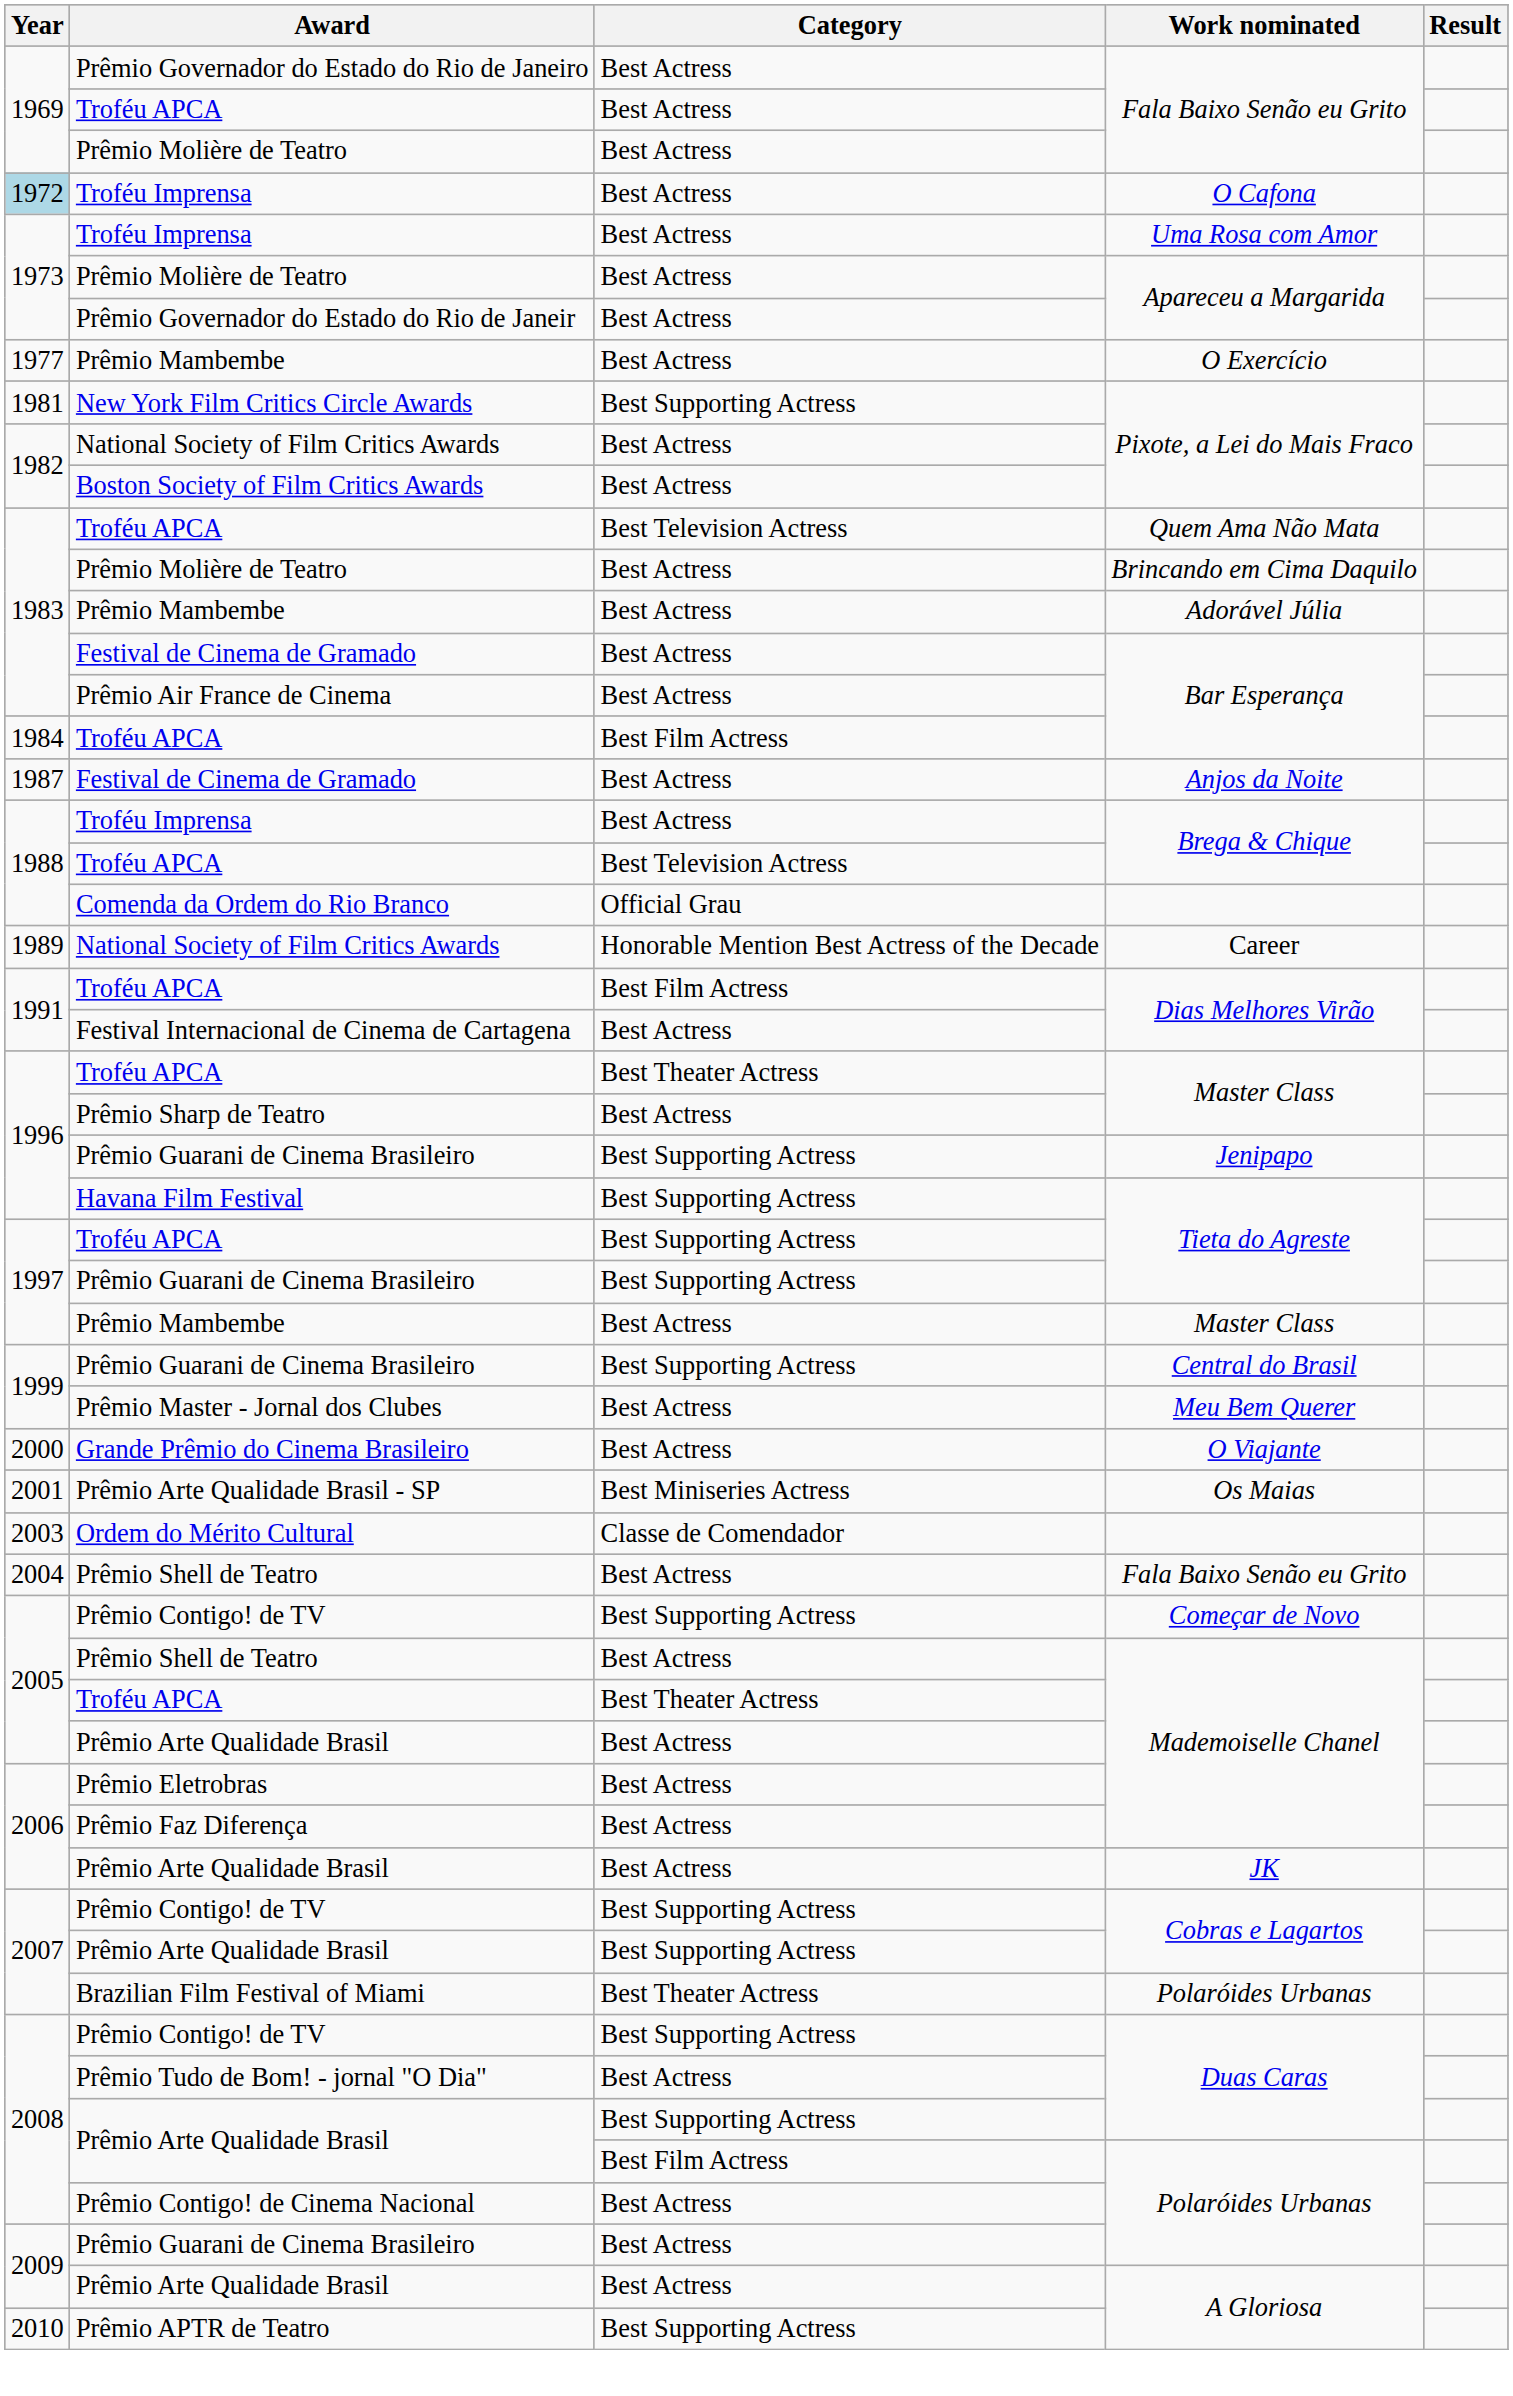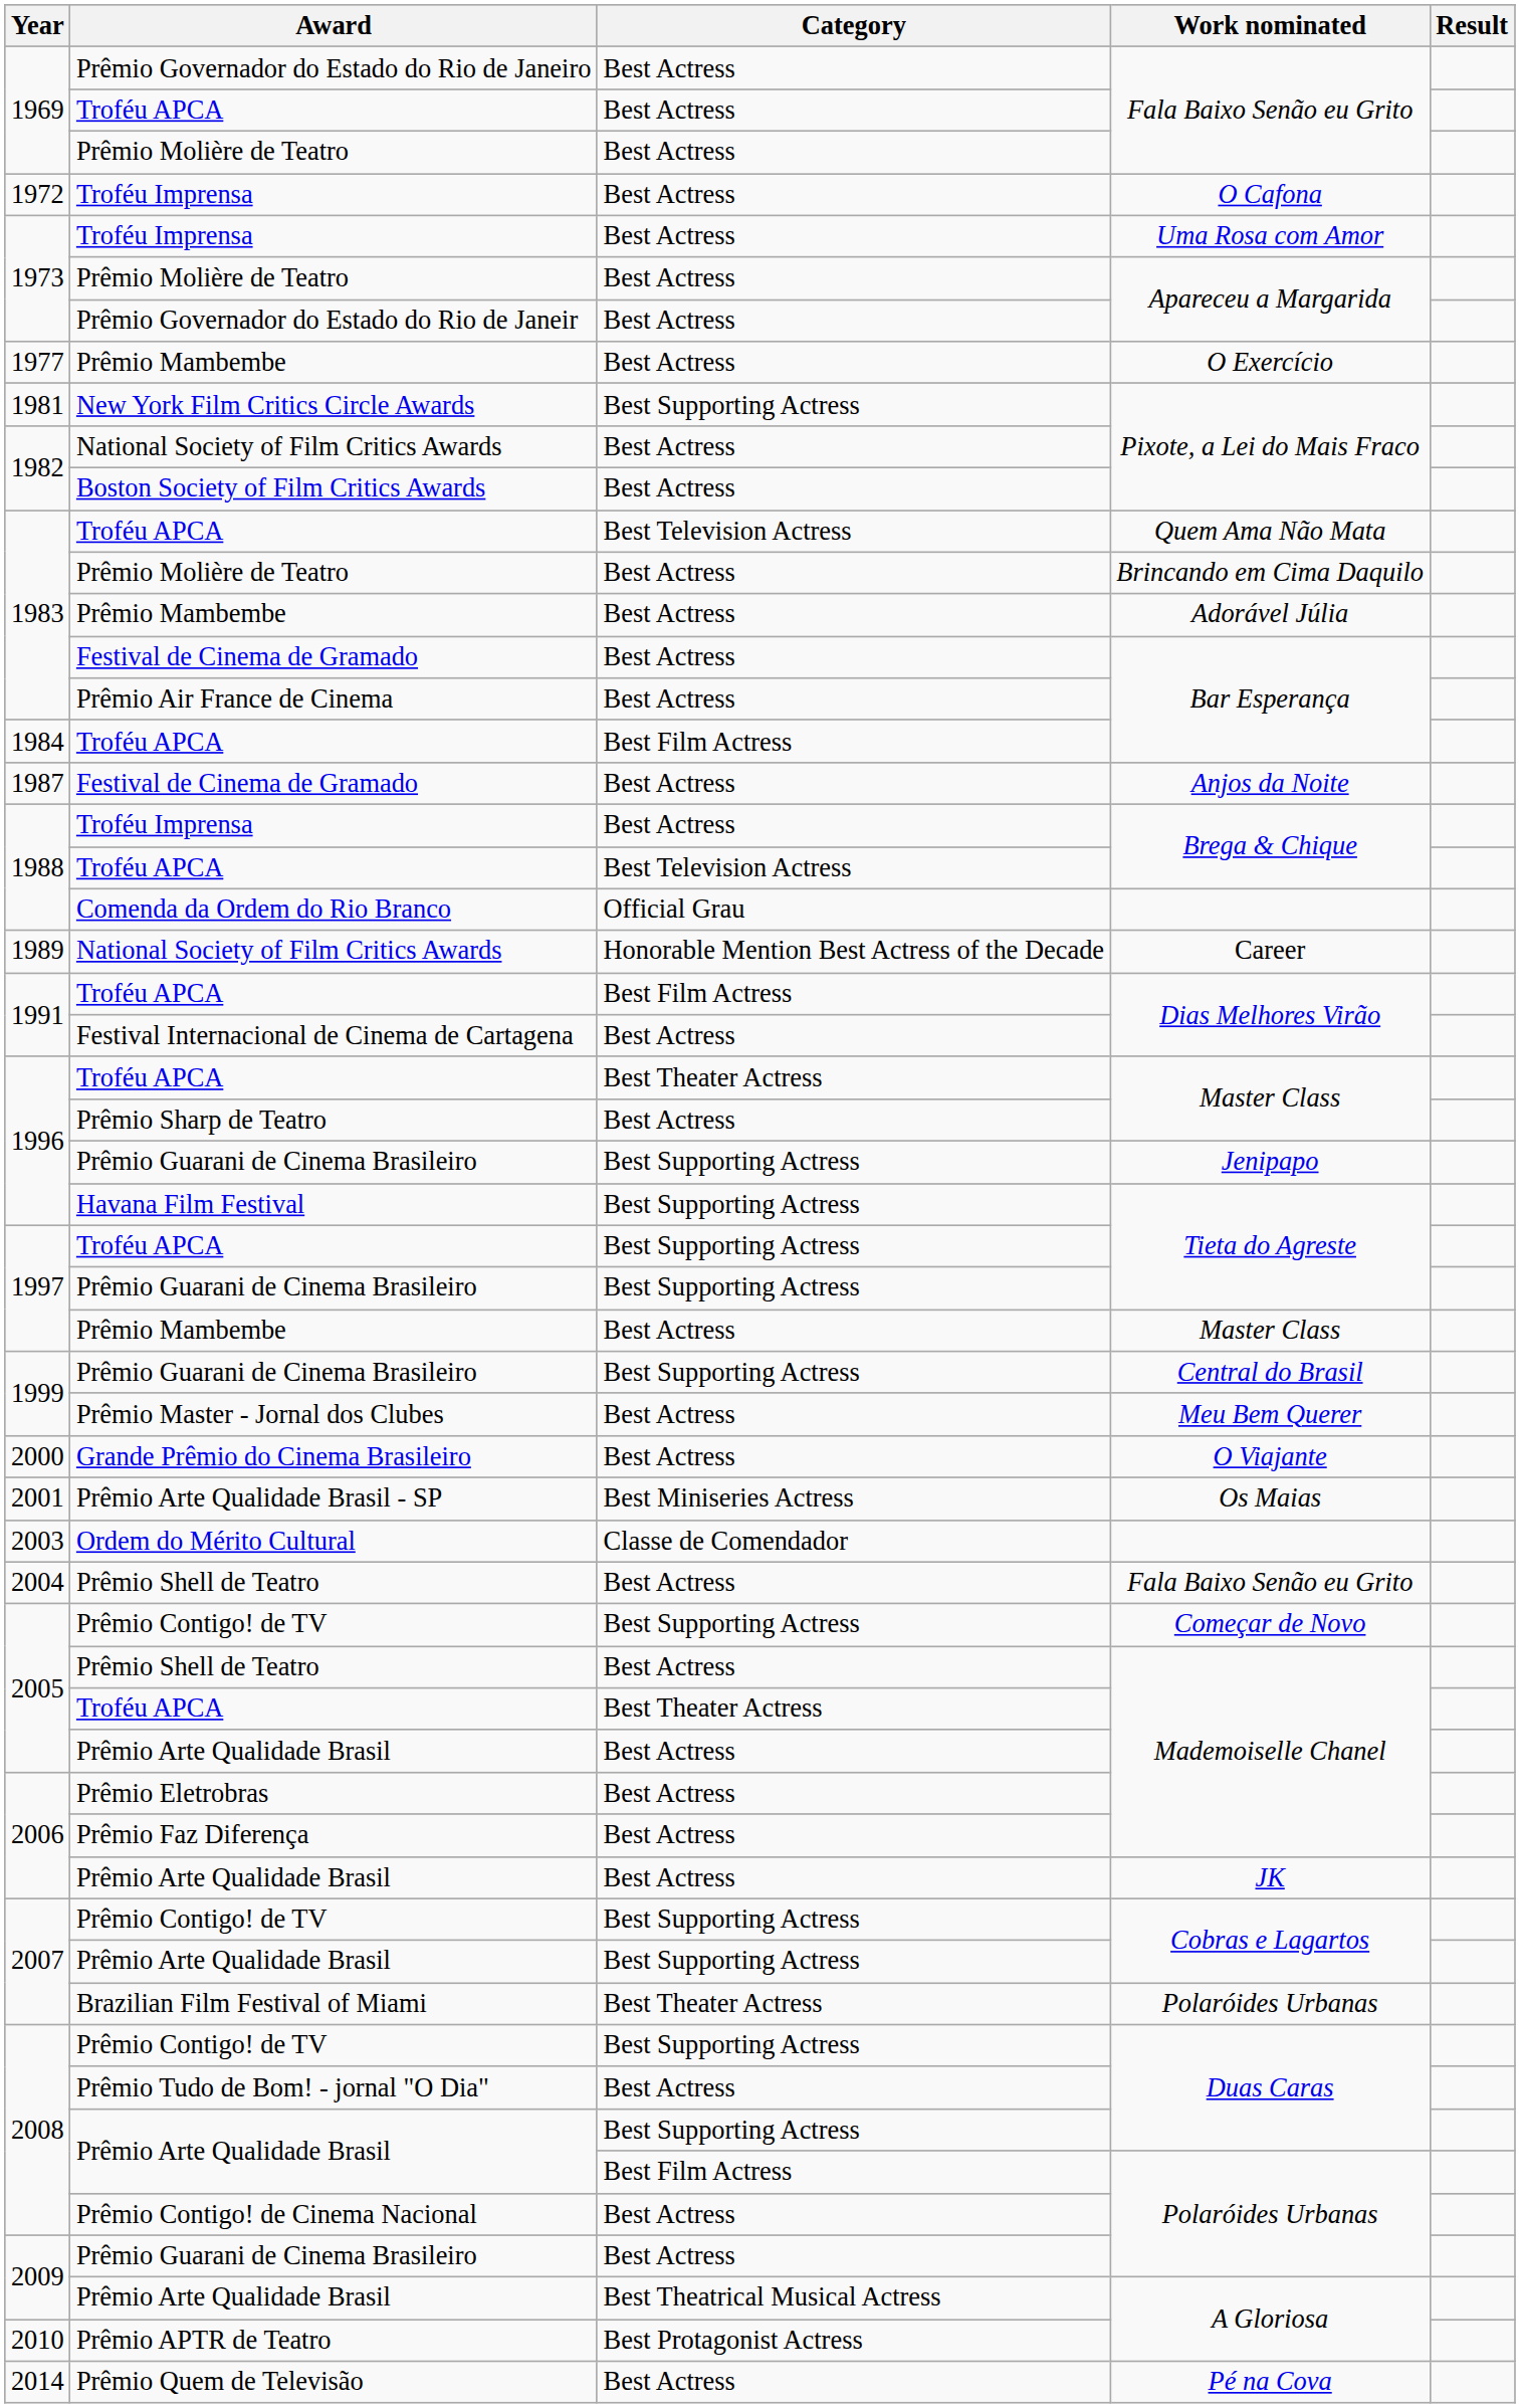Troféu Imprensa / O Cafona | Year: lightblue background -> no background
Prêmio Arte Qualidade Brasil / A Gloriosa | Category: Best Actress -> Best Theatrical Musical Actress
Prêmio APTR de Teatro | Category: Best Supporting Actress -> Best Protagonist Actress
+ row: 2014 | Prêmio Quem de Televisão | Best Actress | Pé na Cova
